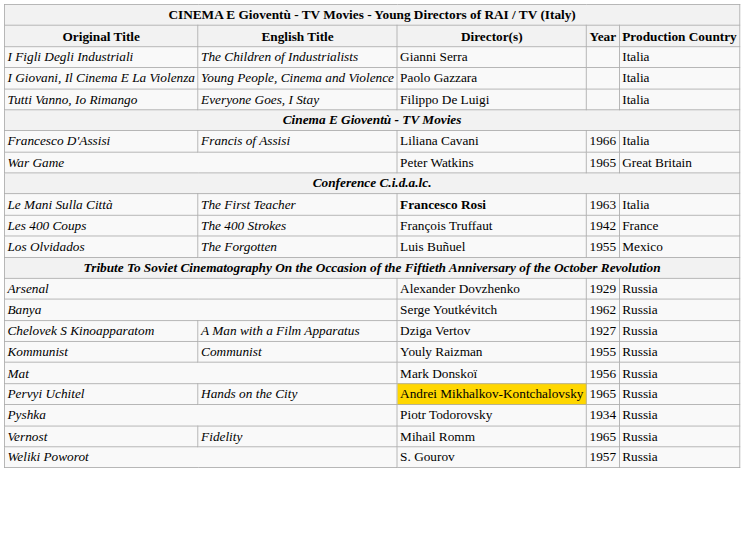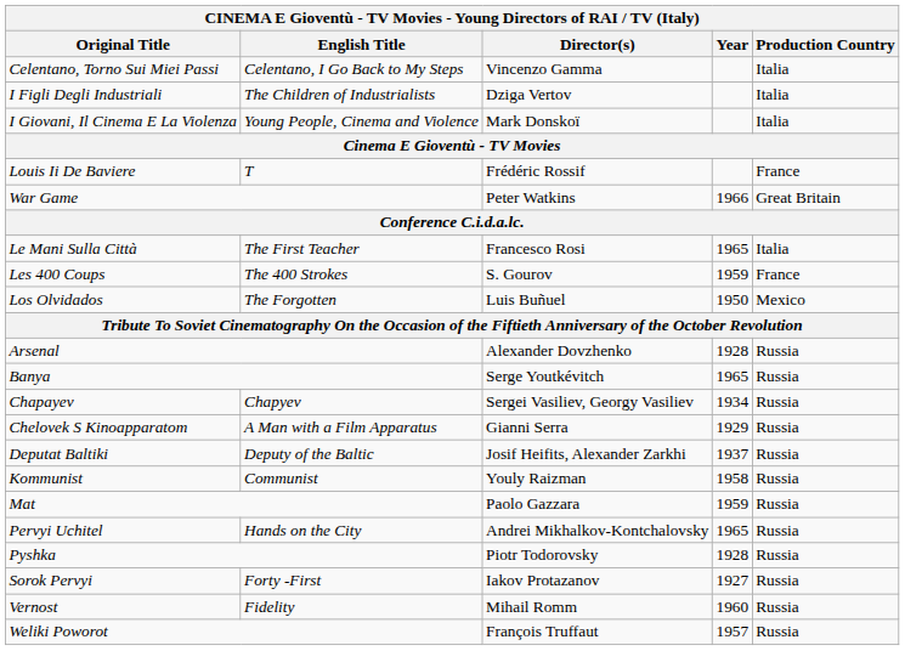+ row: Celentano, Torno Sui Miei Passi | Celentano, I Go Back to My Steps | Vincenzo Gamma | Italia
I Figli Degli Industriali | Director(s): Gianni Serra -> Dziga Vertov
I Giovani, Il Cinema E La Violenza | Director(s): Paolo Gazzara -> Mark Donskoï
- row: Tutti Vanno, Io Rimango | Everyone Goes, I Stay | Filippo De Luigi | Italia
- row: Francesco D'Assisi | Francis of Assisi | Liliana Cavani | 1966 | Italia
+ row: Louis Ii De Baviere | T | Frédéric Rossif | France
War Game | Year: 1965 -> 1966
Le Mani Sulla Città | Director(s): bold -> normal
Le Mani Sulla Città | Year: 1963 -> 1965
Les 400 Coups | Director(s): François Truffaut -> S. Gourov
Les 400 Coups | Year: 1942 -> 1959
Los Olvidados | Year: 1955 -> 1950
Arsenal | Year: 1929 -> 1928
Banya | Year: 1962 -> 1965
+ row: Chapayev | Chapyev | Sergei Vasiliev, Georgy Vasiliev | 1934 | Russia
Chelovek S Kinoapparatom | Director(s): Dziga Vertov -> Gianni Serra
Chelovek S Kinoapparatom | Year: 1927 -> 1929
+ row: Deputat Baltiki | Deputy of the Baltic | Josif Heifits, Alexander Zarkhi | 1937 | Russia
Kommunist | Year: 1955 -> 1958
Mat | Director(s): Mark Donskoï -> Paolo Gazzara
Mat | Year: 1956 -> 1959
Pervyi Uchitel | Director(s): gold background -> no background
Pyshka | Year: 1934 -> 1928
+ row: Sorok Pervyi | Forty -First | Iakov Protazanov | 1927 | Russia
Vernost | Year: 1965 -> 1960
Weliki Poworot | Director(s): S. Gourov -> François Truffaut
